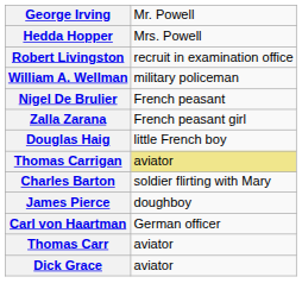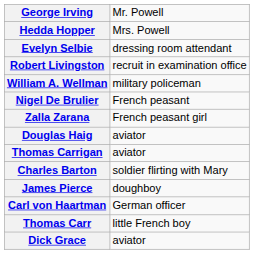+ row: Evelyn Selbie | dressing room attendant
Douglas Haig | column 2: little French boy -> aviator
Thomas Carrigan | column 2: khaki background -> no background
Thomas Carr | column 2: aviator -> little French boy
